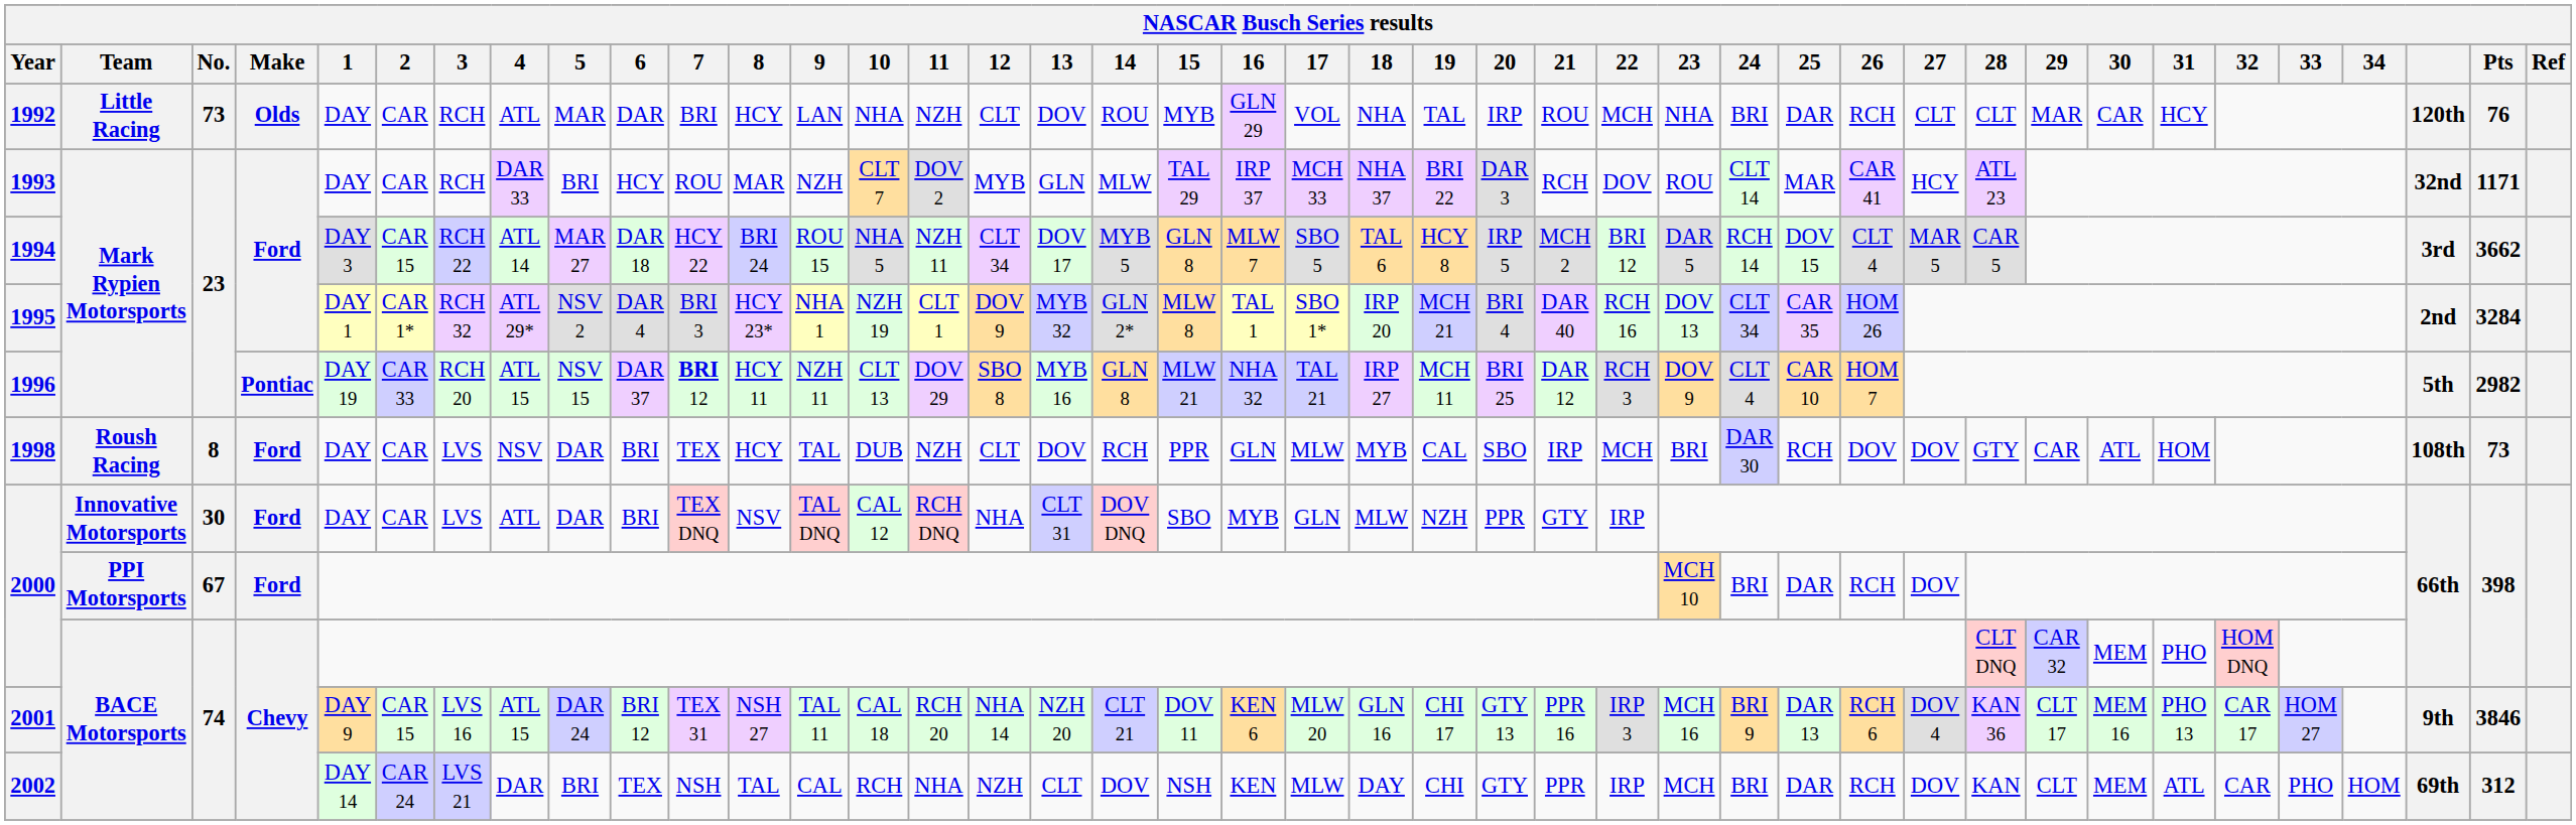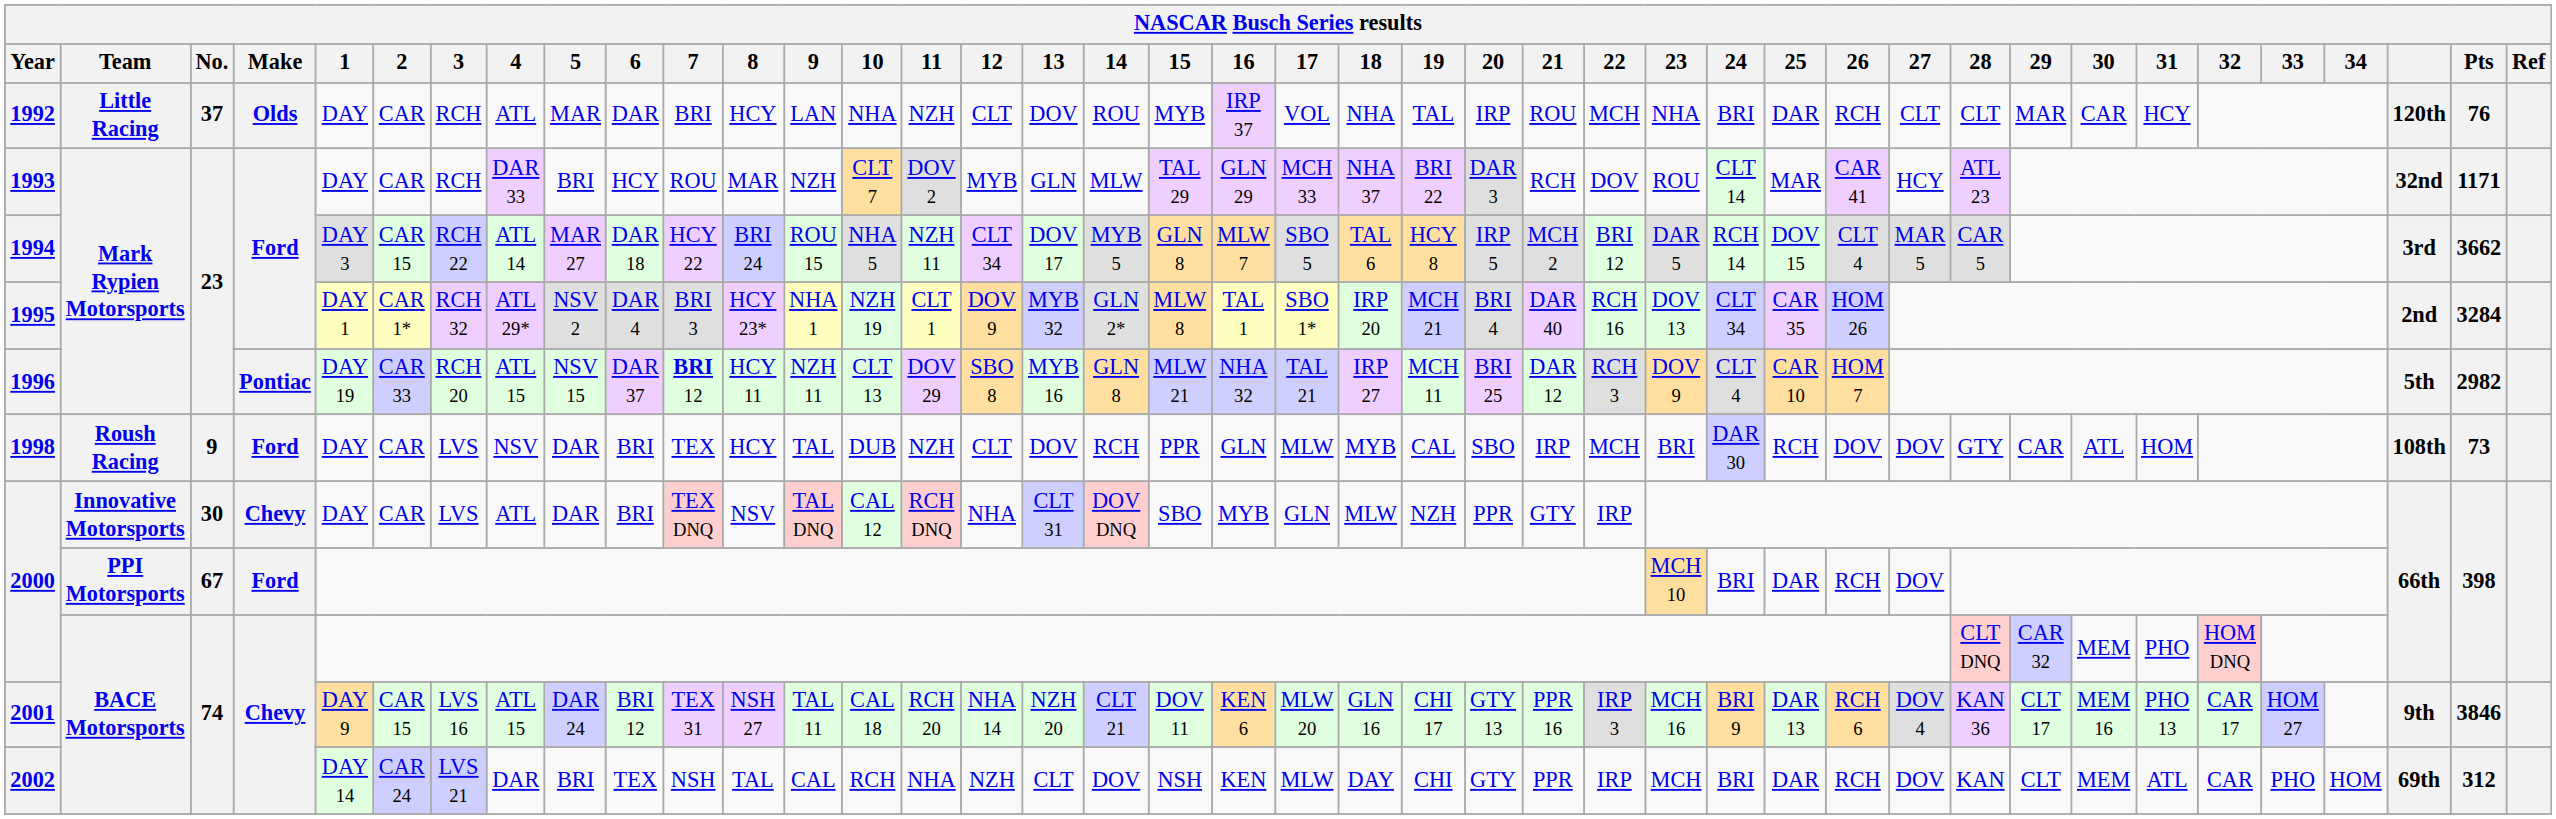1992 | No.: 73 -> 37
1992 | 16: GLN 29 -> IRP 37
1993 | 16: IRP 37 -> GLN 29
1998 | No.: 8 -> 9
2000 / Innovative Motorsports | Make: Ford -> Chevy
